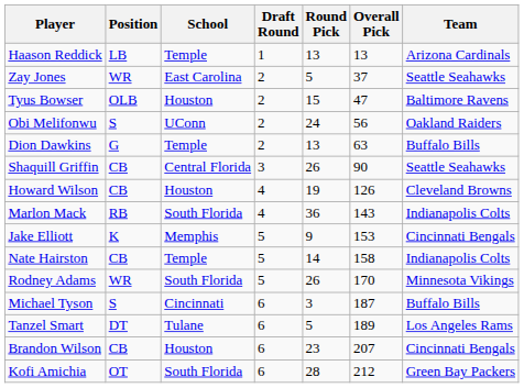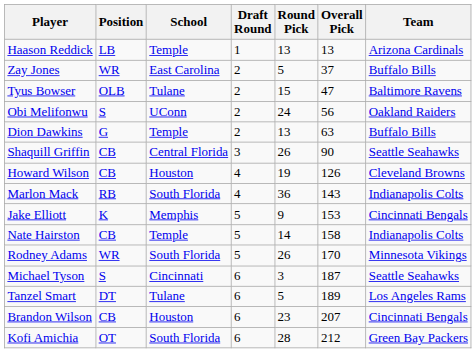Zay Jones | Team: Seattle Seahawks -> Buffalo Bills
Tyus Bowser | School: Houston -> Tulane
Michael Tyson | Team: Buffalo Bills -> Seattle Seahawks
